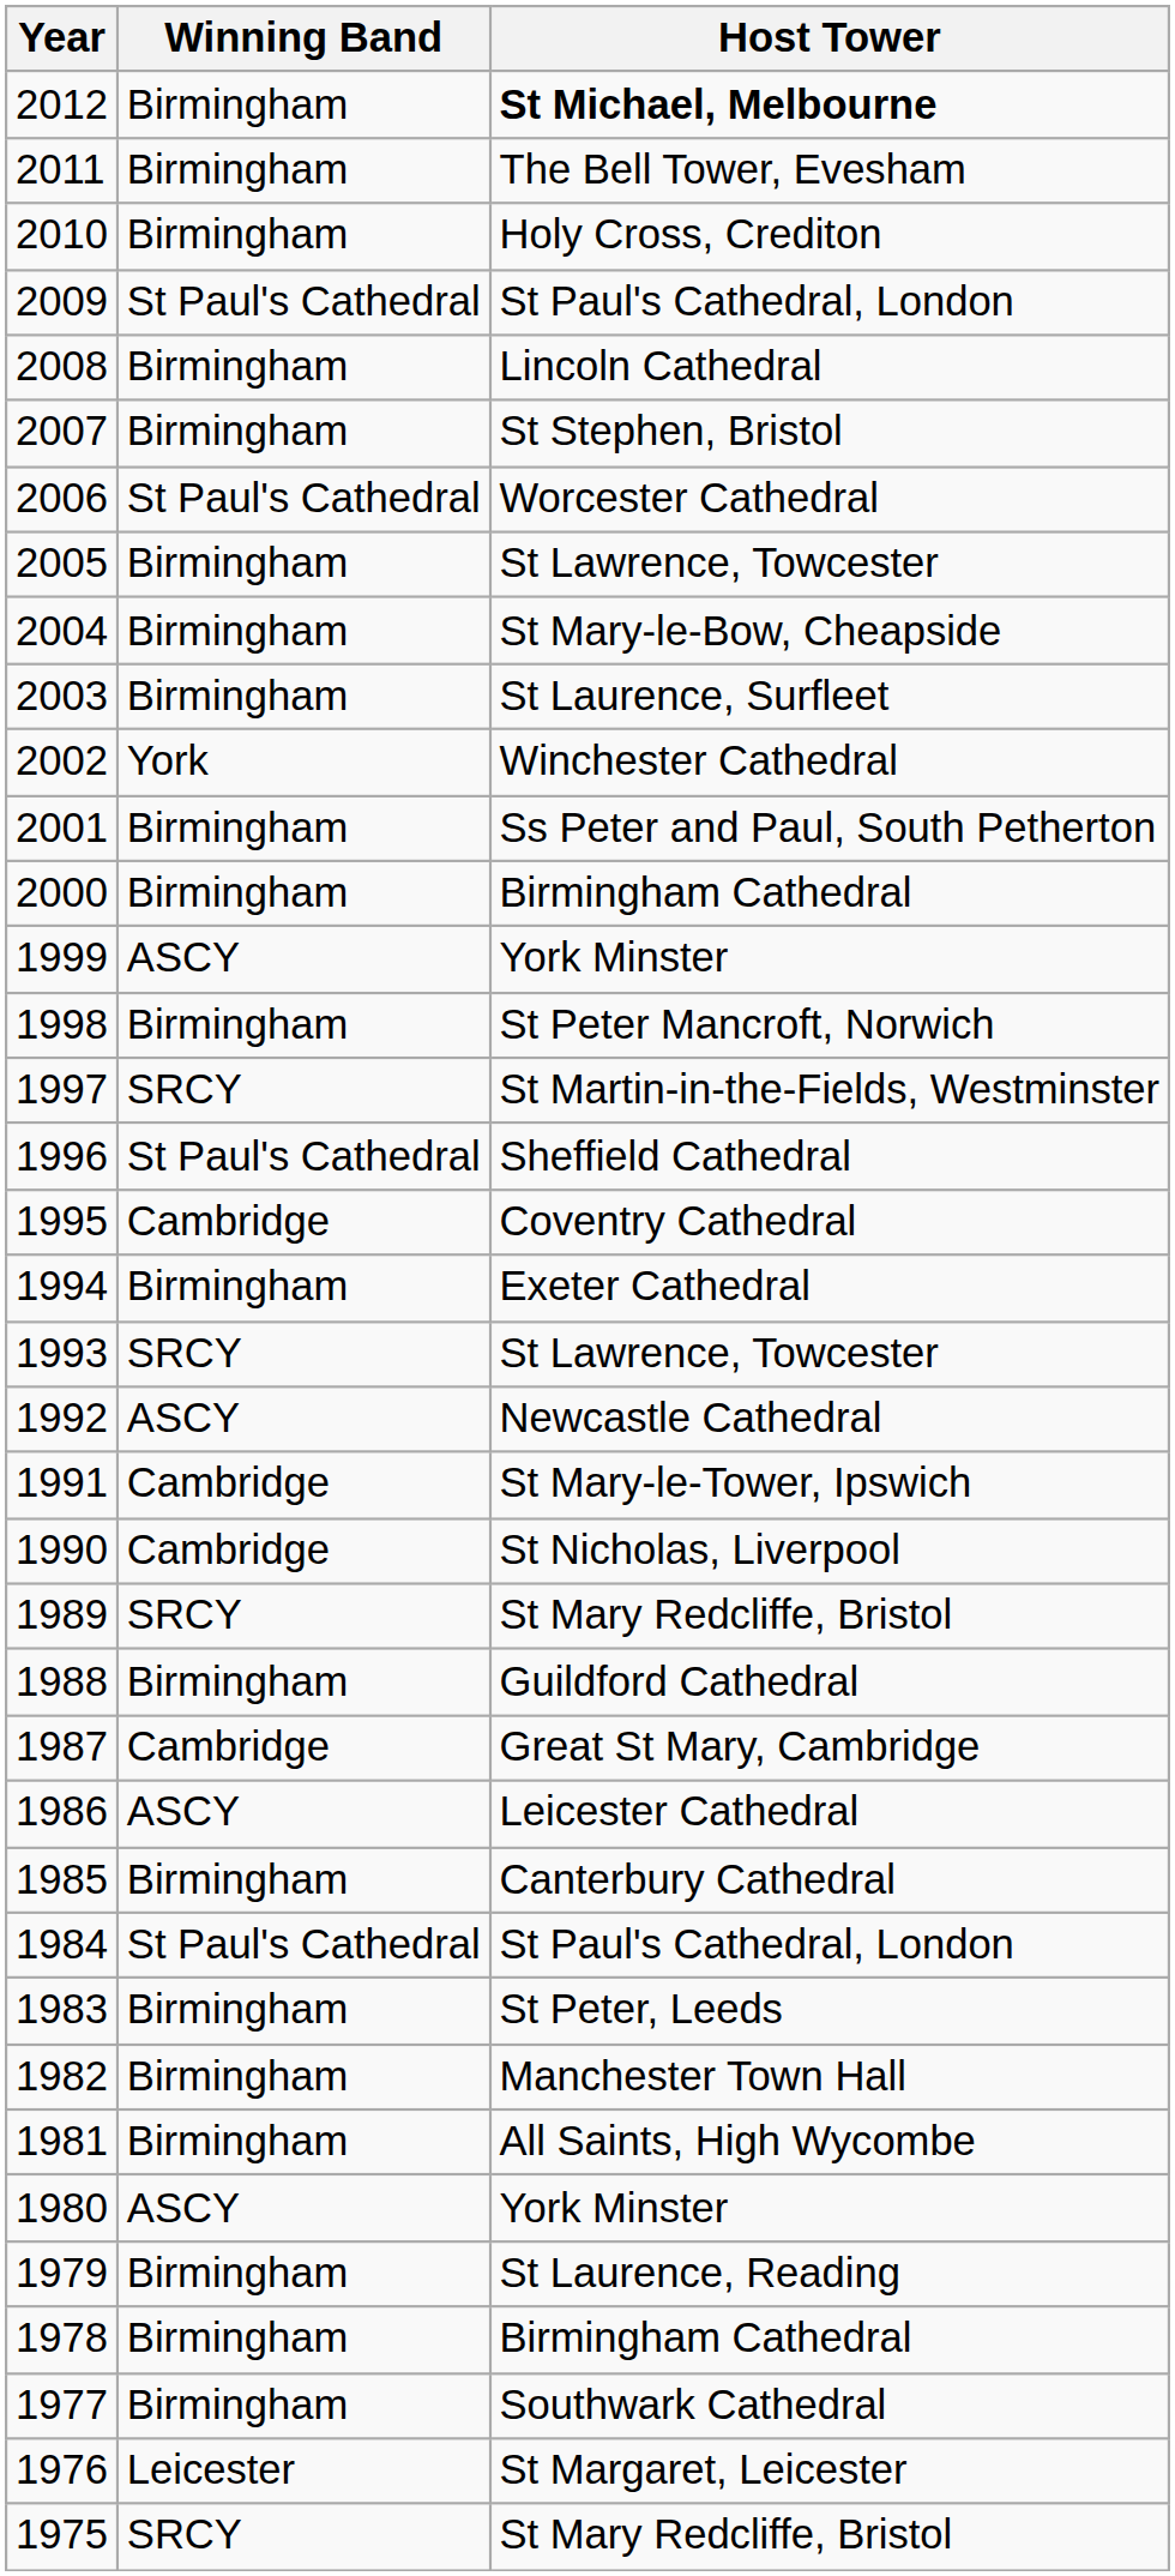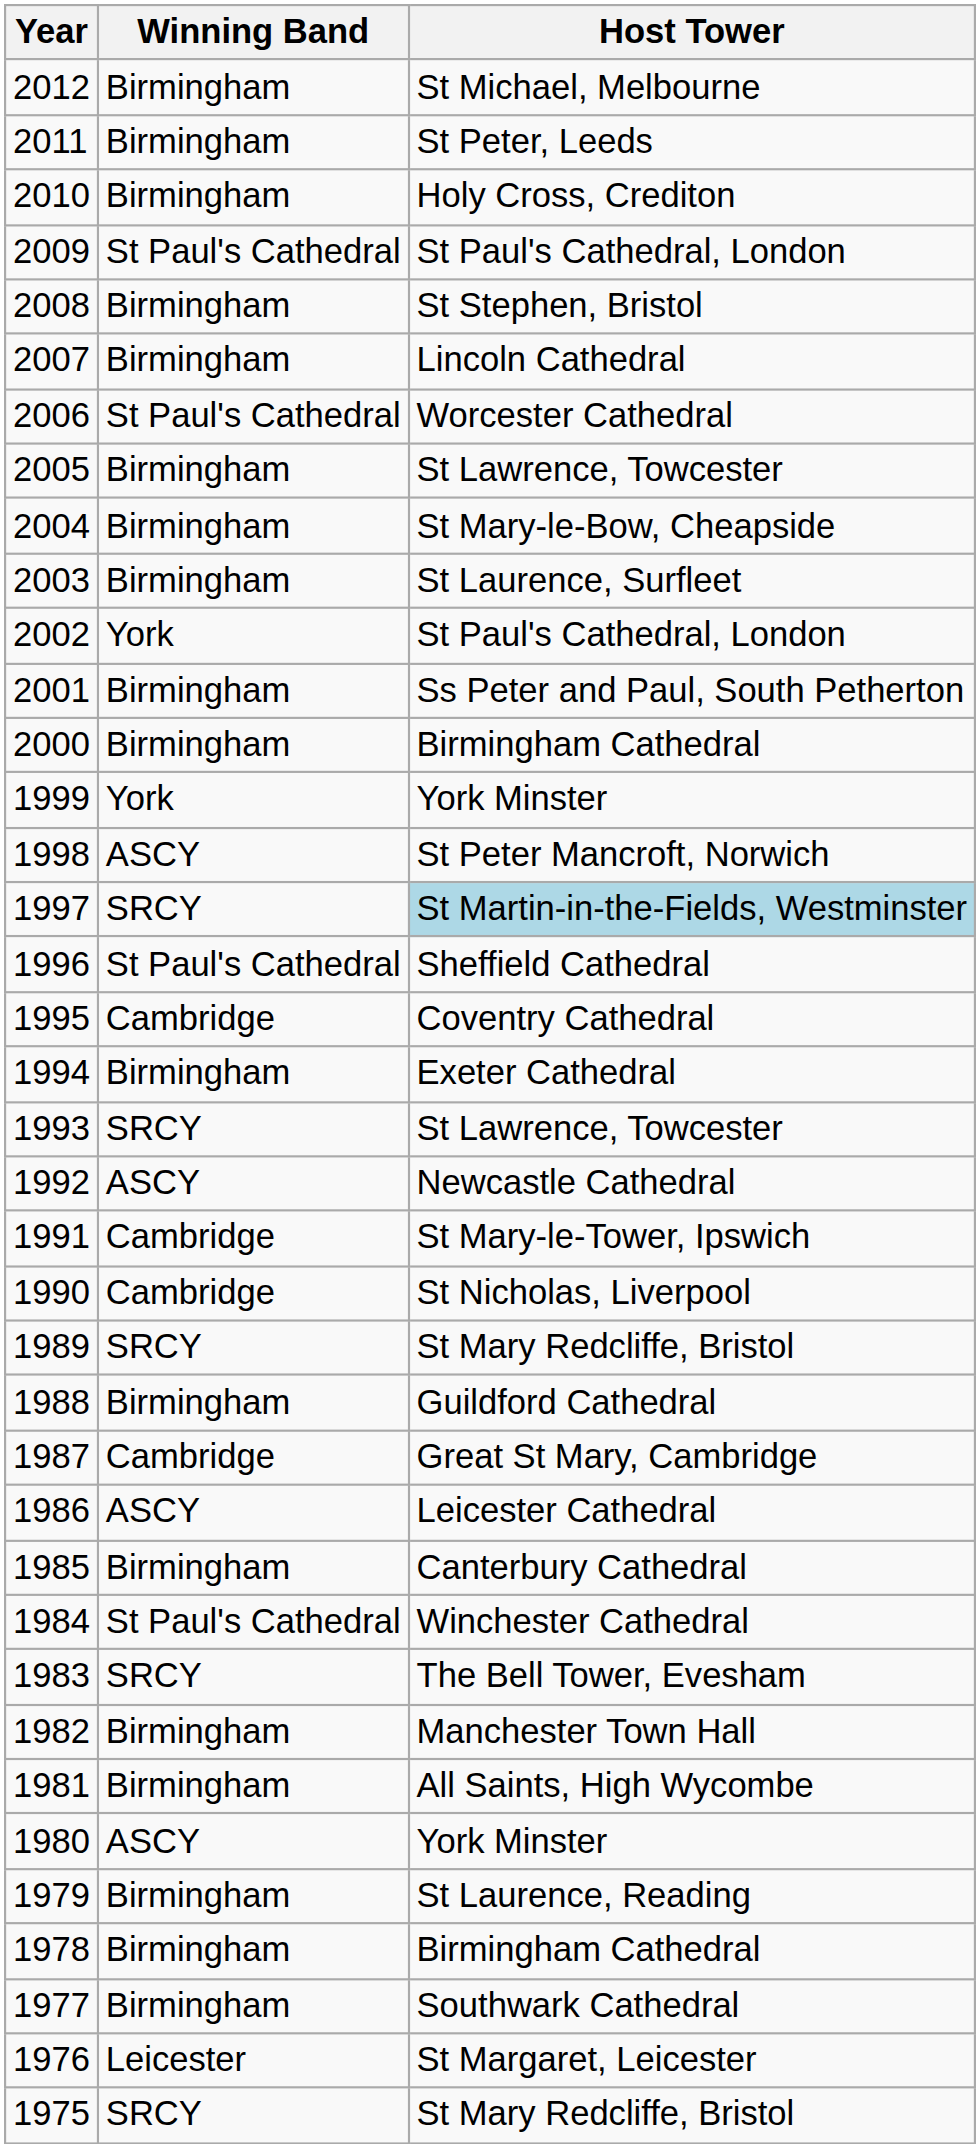2012 | Host Tower: bold -> normal
2011 | Host Tower: The Bell Tower, Evesham -> St Peter, Leeds
2008 | Host Tower: Lincoln Cathedral -> St Stephen, Bristol
2007 | Host Tower: St Stephen, Bristol -> Lincoln Cathedral
2002 | Host Tower: Winchester Cathedral -> St Paul's Cathedral, London
1999 | Winning Band: ASCY -> York
1998 | Winning Band: Birmingham -> ASCY
1997 | Host Tower: no background -> lightblue background
1984 | Host Tower: St Paul's Cathedral, London -> Winchester Cathedral
1983 | Winning Band: Birmingham -> SRCY
1983 | Host Tower: St Peter, Leeds -> The Bell Tower, Evesham
